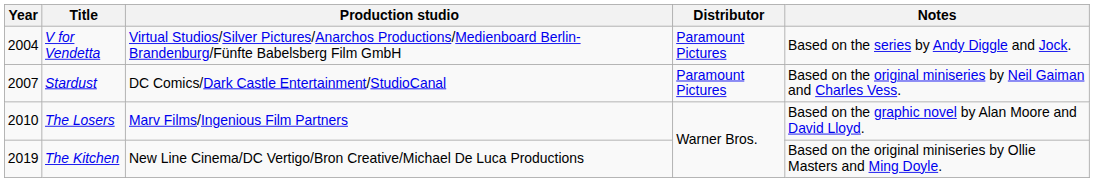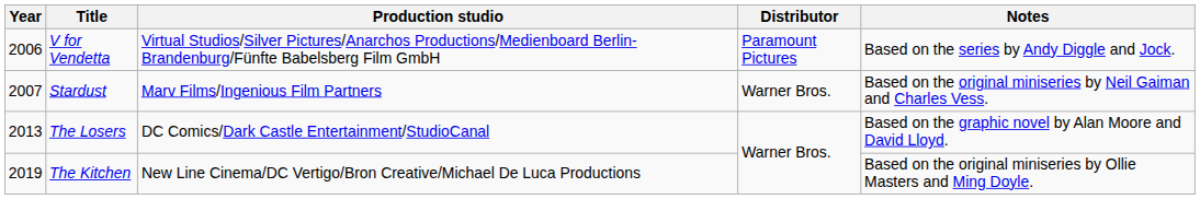V for Vendetta | Year: 2004 -> 2006
Stardust | Production studio: DC Comics/Dark Castle Entertainment/StudioCanal -> Marv Films/Ingenious Film Partners
Stardust | Distributor: Paramount Pictures -> Warner Bros.
The Losers | Year: 2010 -> 2013
The Losers | Production studio: Marv Films/Ingenious Film Partners -> DC Comics/Dark Castle Entertainment/StudioCanal
